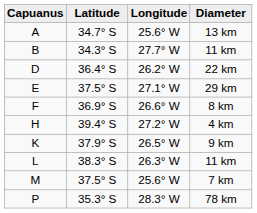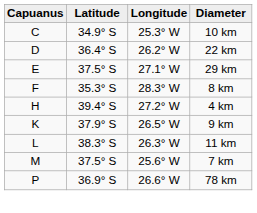- row: A | 34.7° S | 25.6° W | 13 km
- row: B | 34.3° S | 27.7° W | 11 km
+ row: C | 34.9° S | 25.3° W | 10 km
8 km | Latitude: 36.9° S -> 35.3° S
8 km | Longitude: 26.6° W -> 28.3° W
78 km | Latitude: 35.3° S -> 36.9° S
78 km | Longitude: 28.3° W -> 26.6° W
